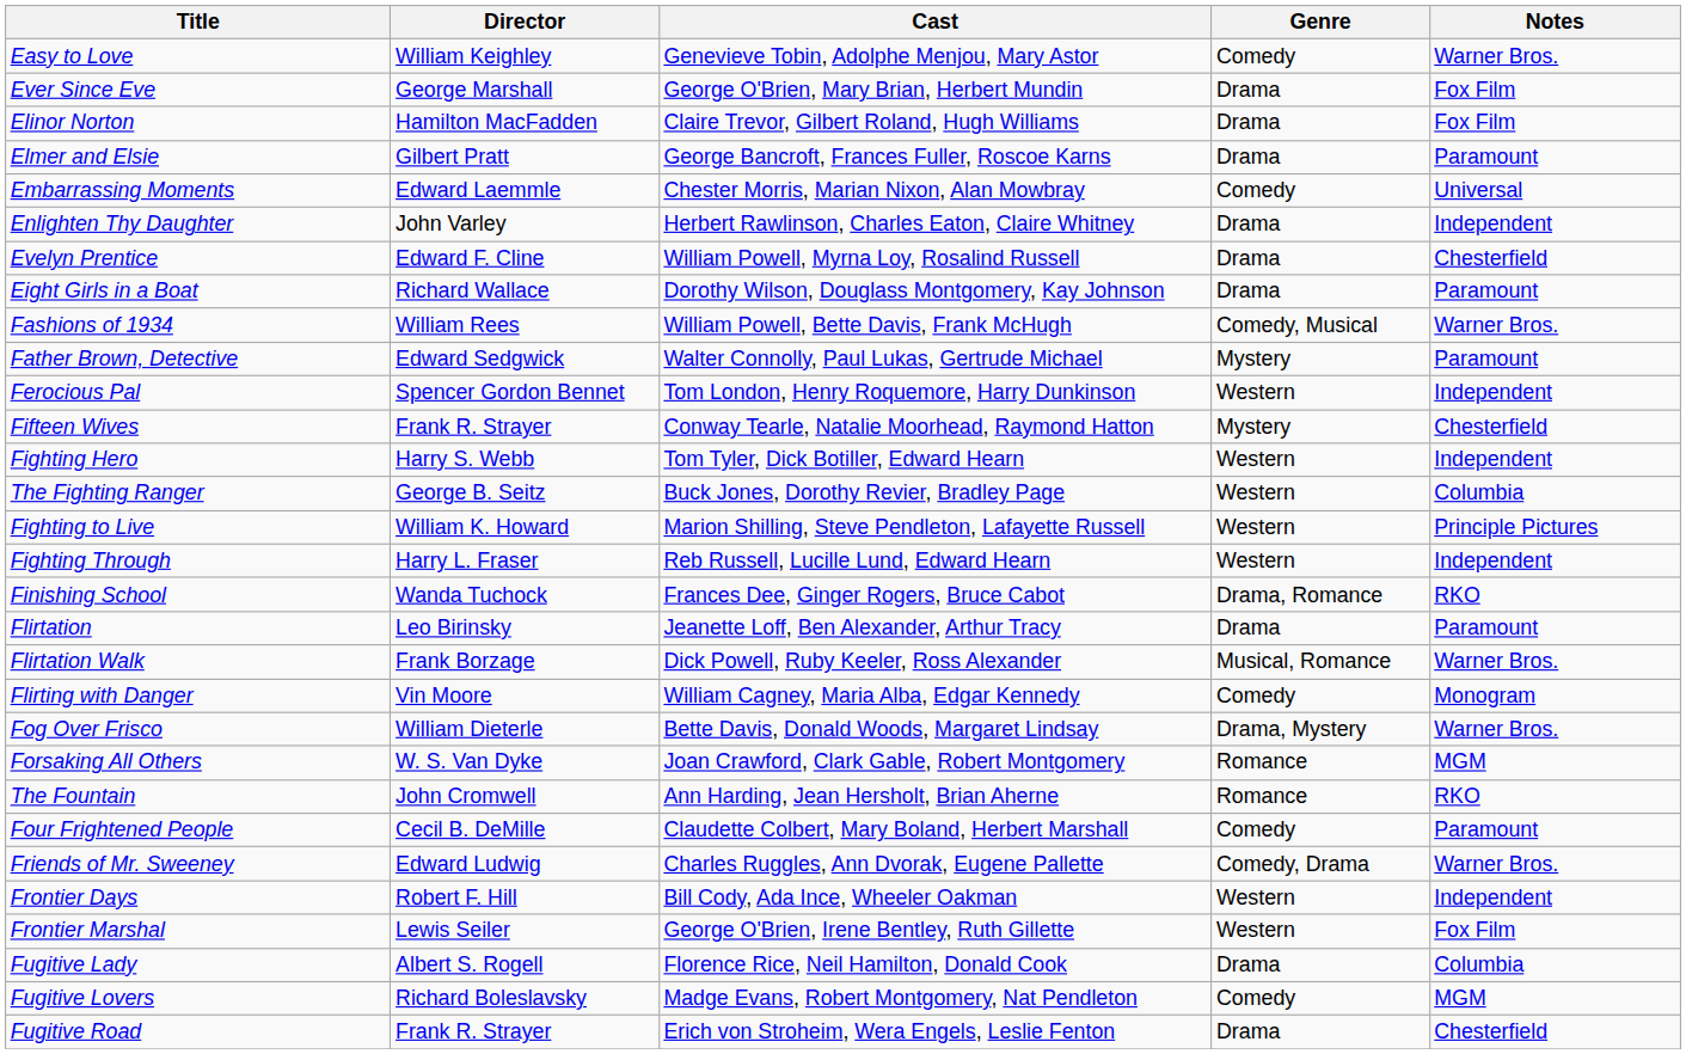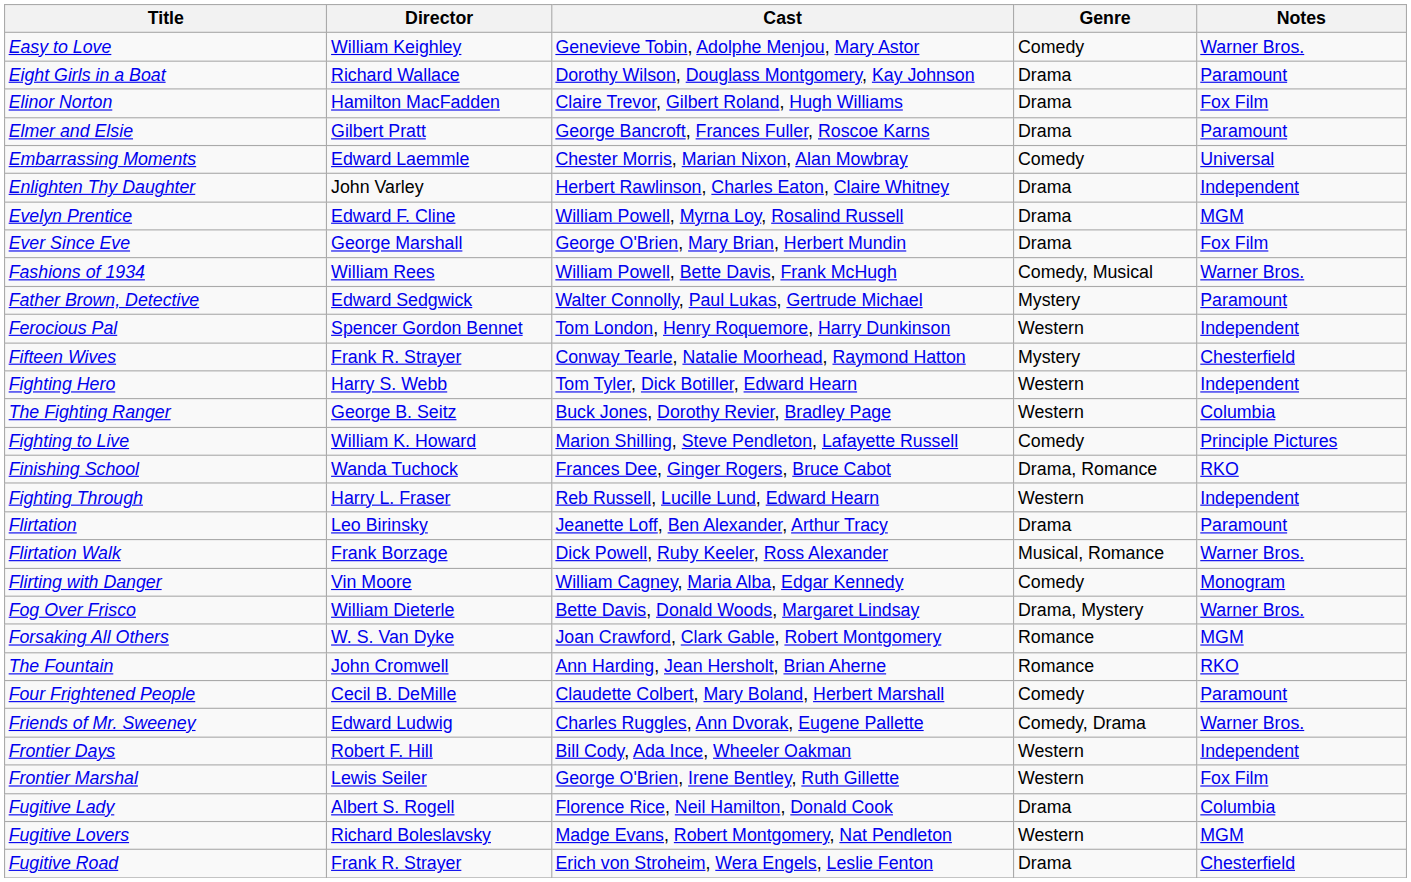rows swapped: Eight Girls in a Boat <-> Ever Since Eve
Evelyn Prentice | Notes: Chesterfield -> MGM
Fighting to Live | Genre: Western -> Comedy
rows swapped: Fighting Through <-> Finishing School
Fugitive Lovers | Genre: Comedy -> Western
